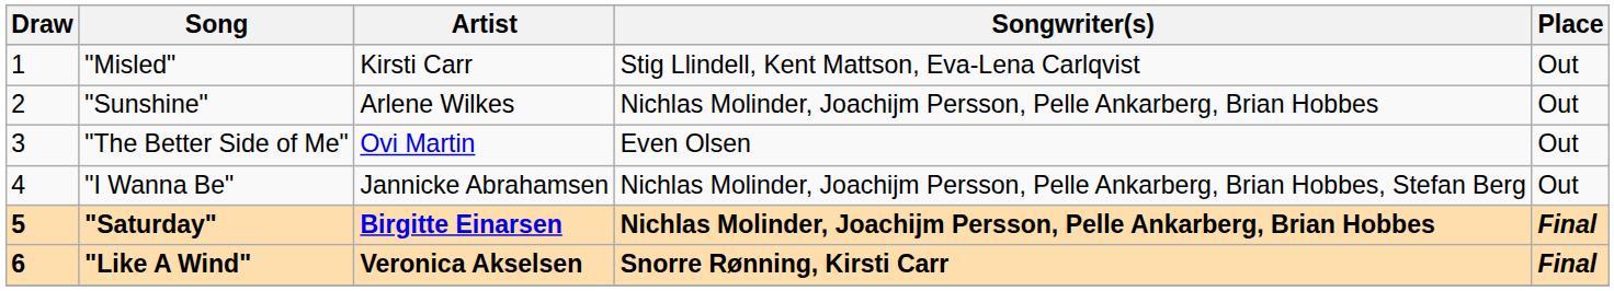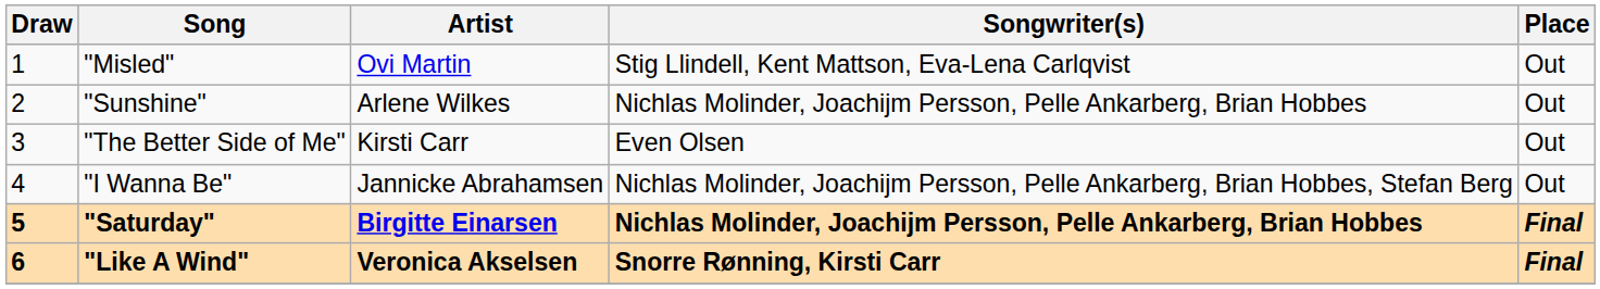"Misled" | Artist: Kirsti Carr -> Ovi Martin
"The Better Side of Me" | Artist: Ovi Martin -> Kirsti Carr
